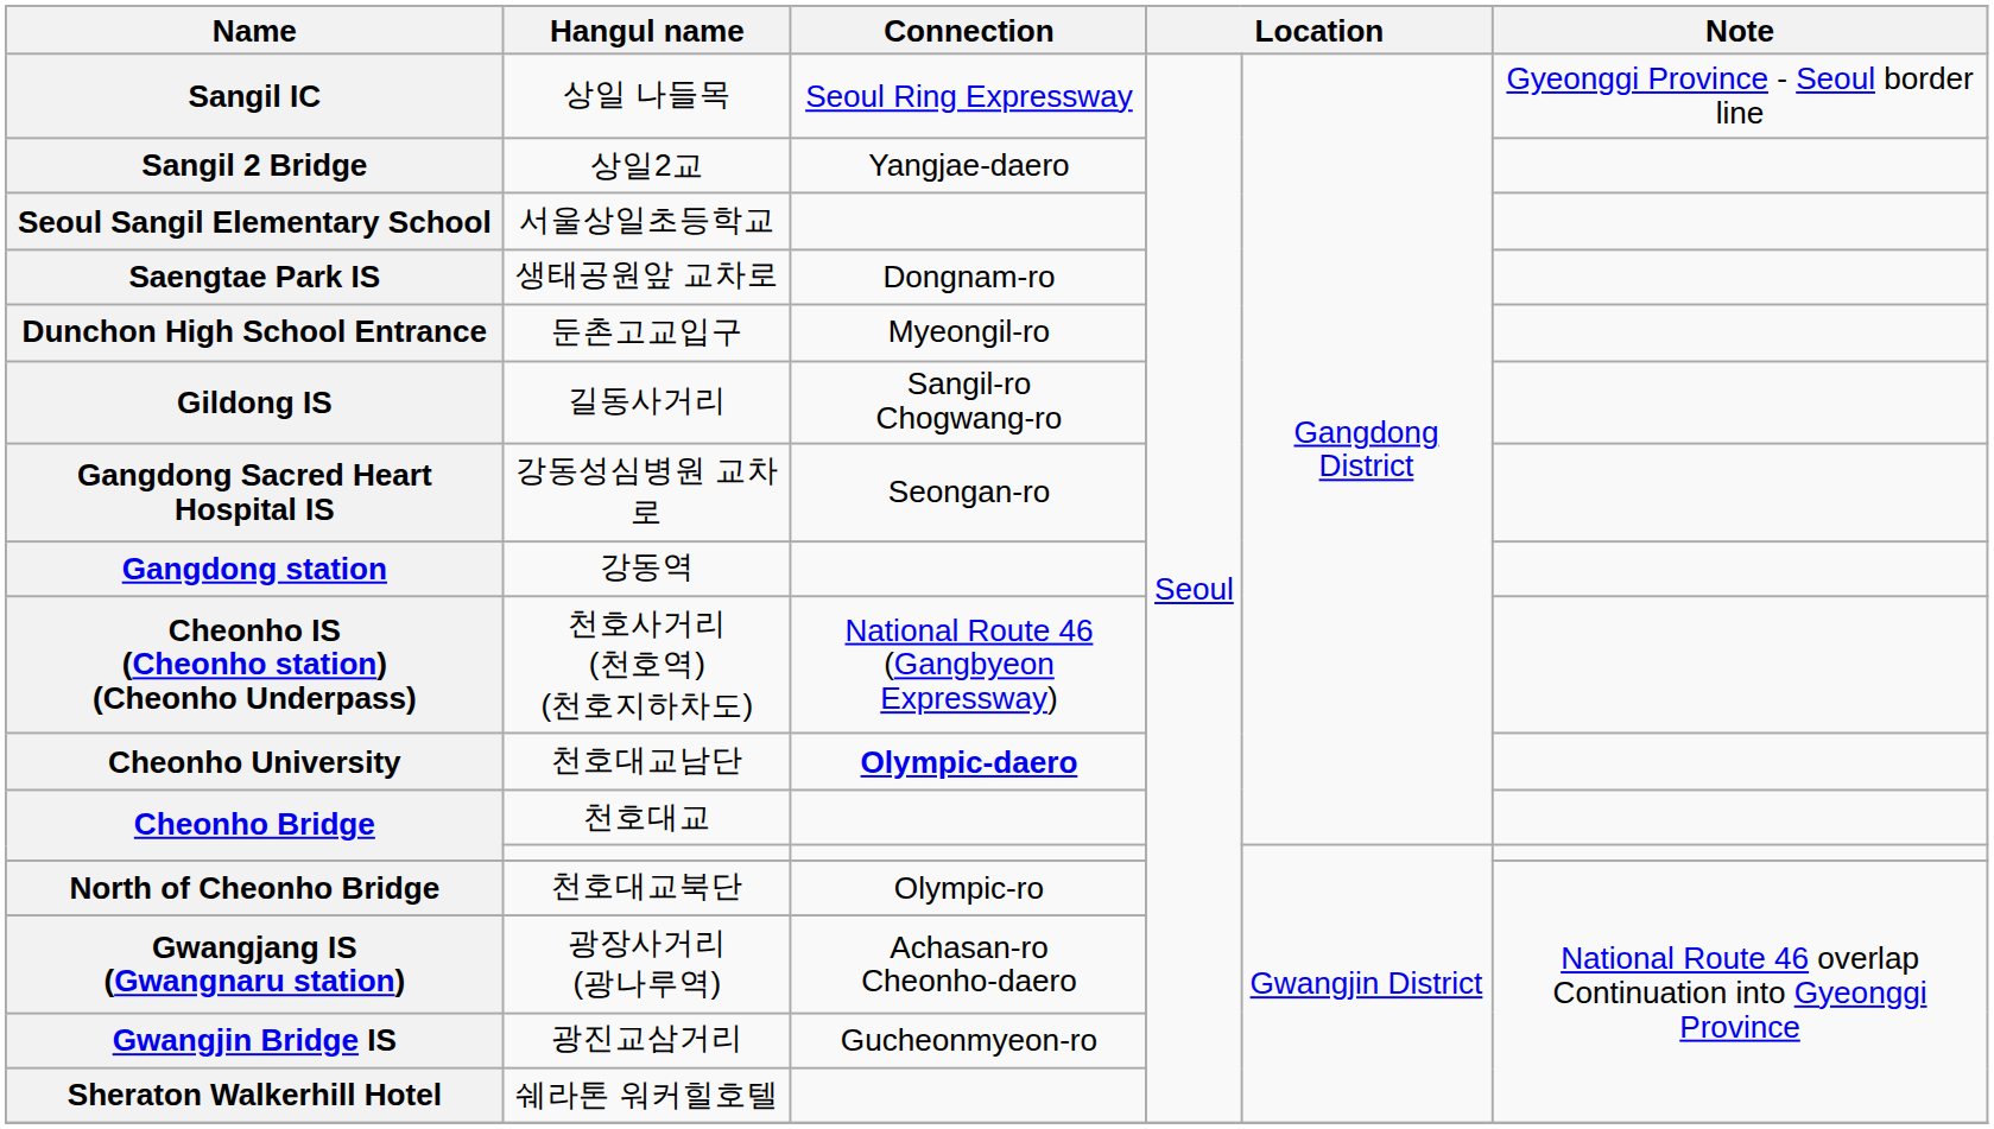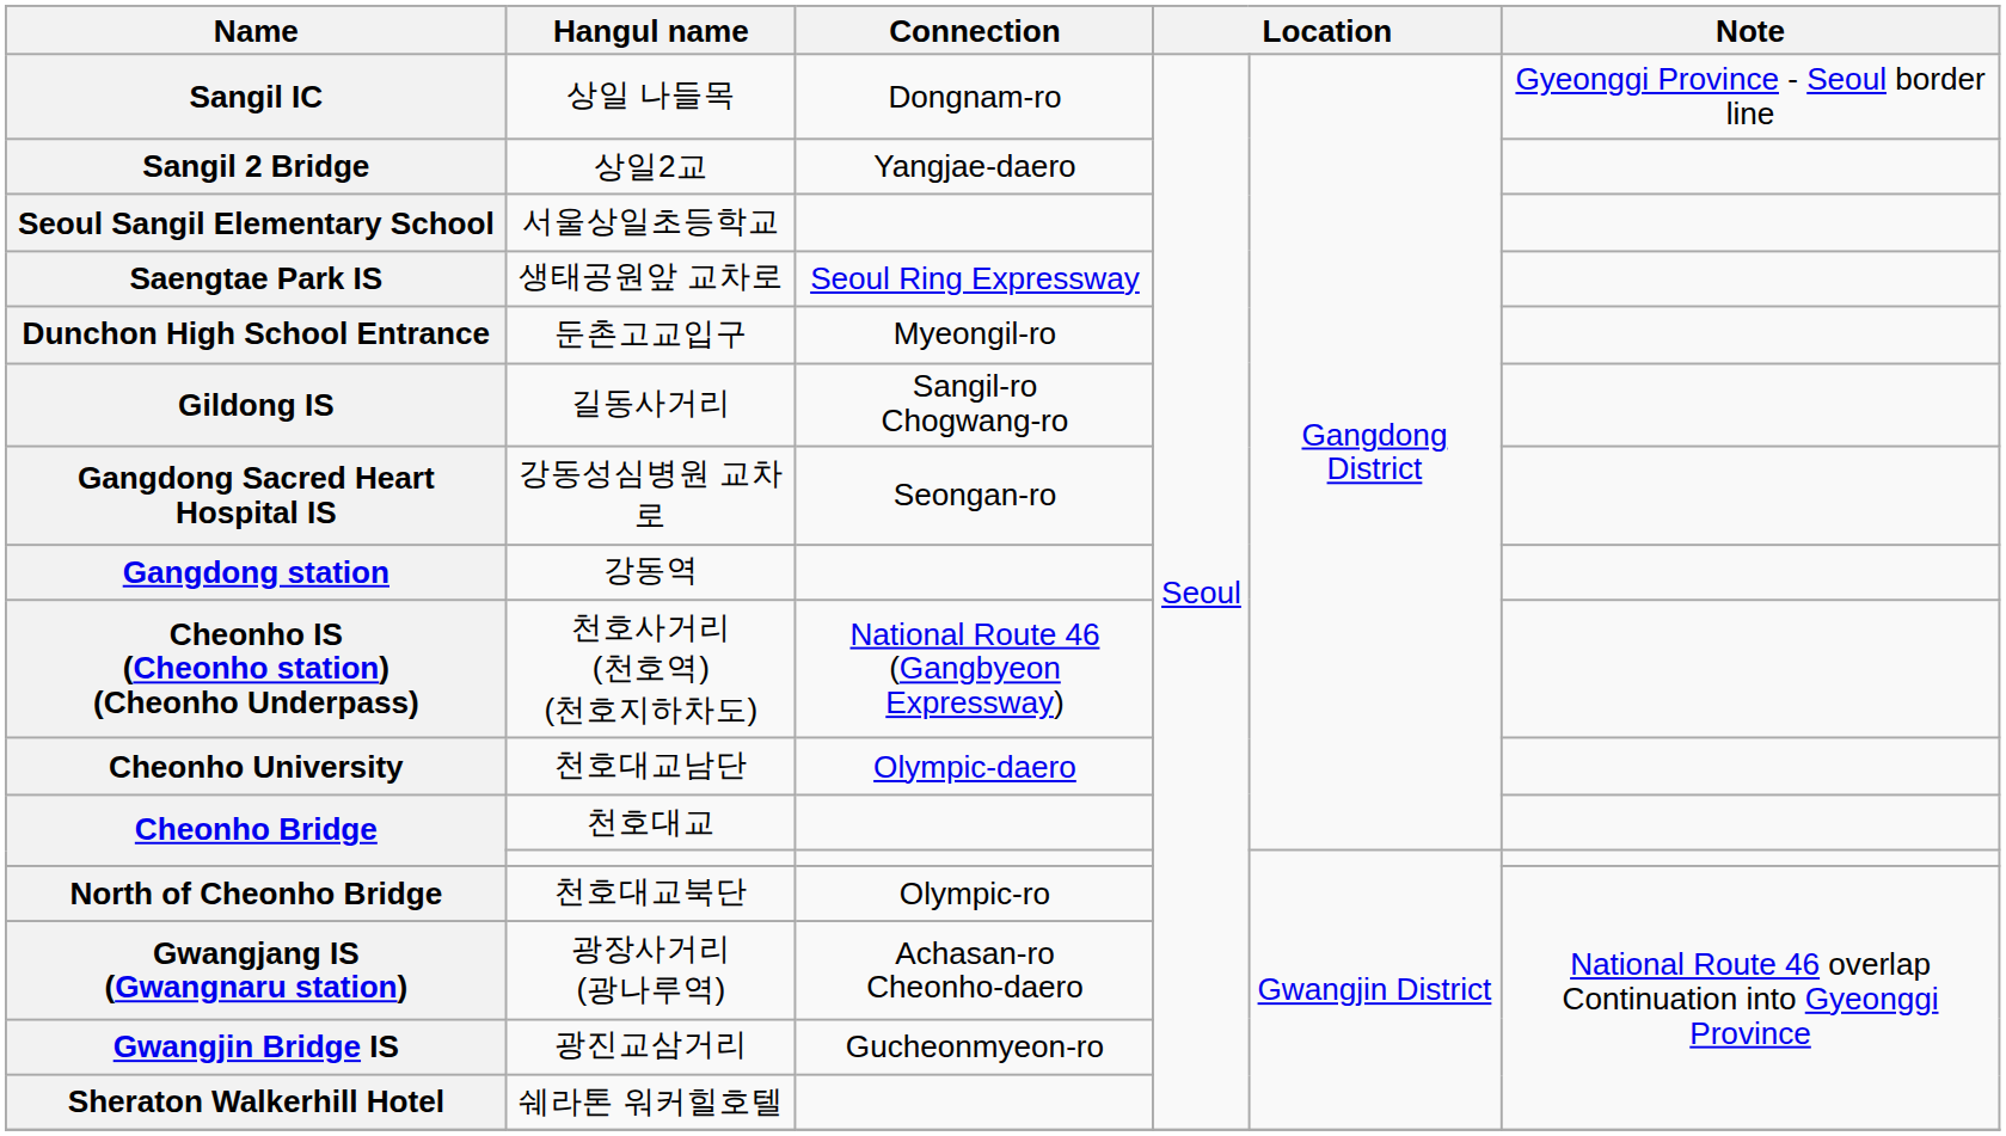Sangil IC | Connection: Seoul Ring Expressway -> Dongnam-ro
Saengtae Park IS | Connection: Dongnam-ro -> Seoul Ring Expressway
Cheonho University | Connection: bold -> normal
